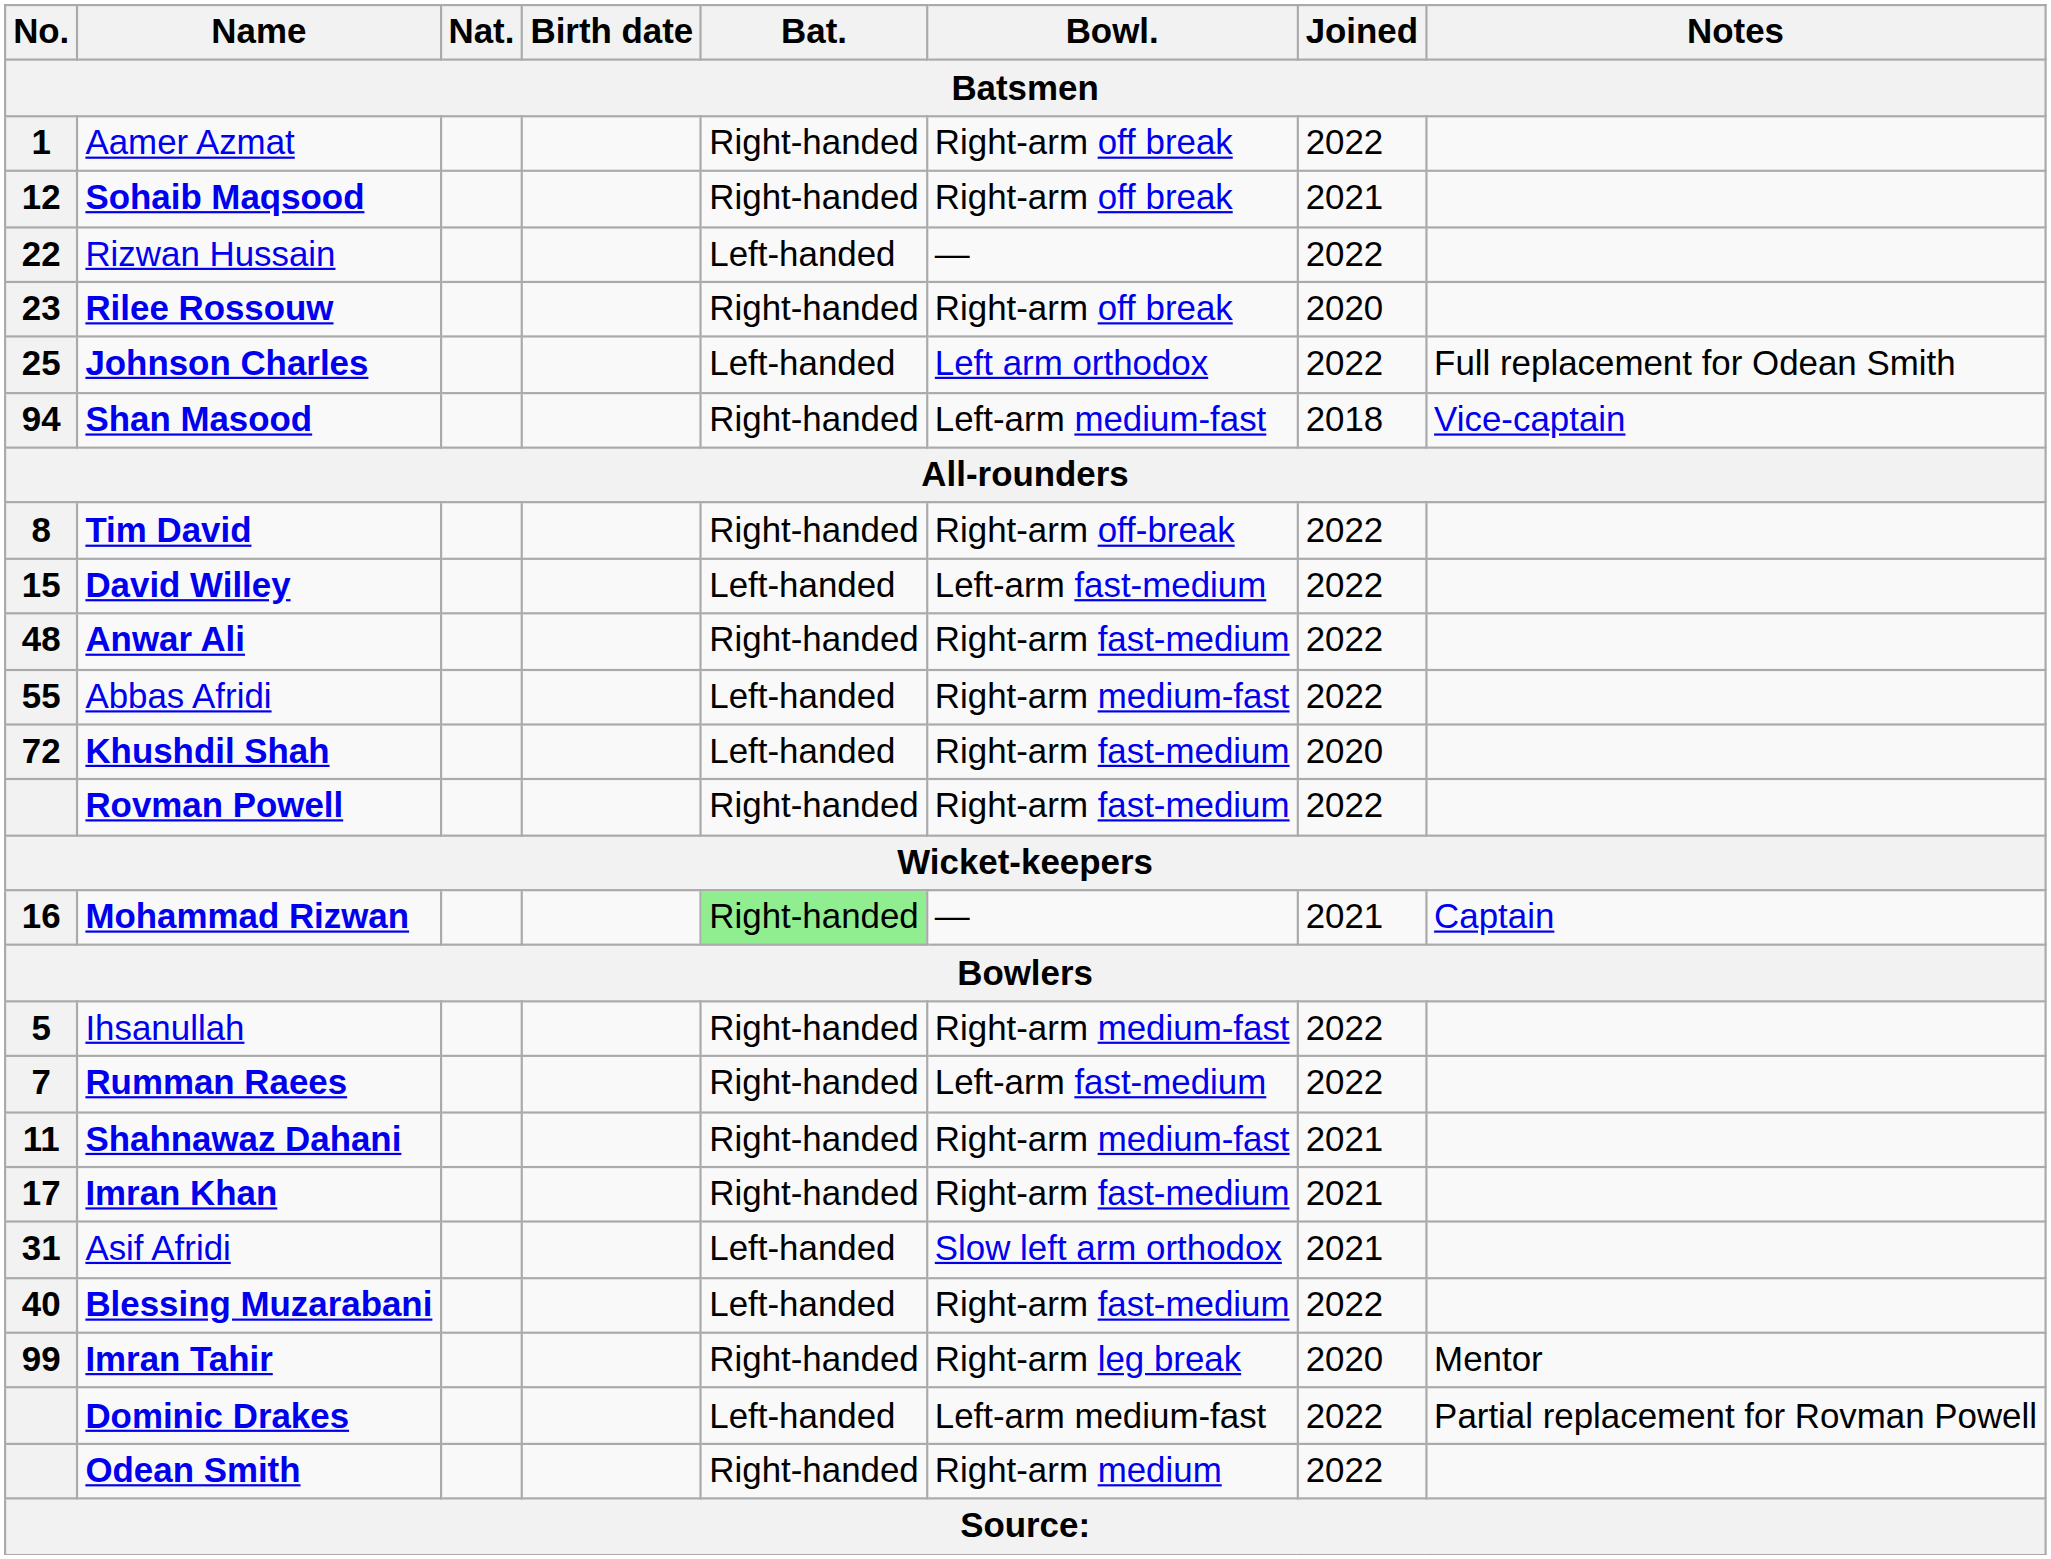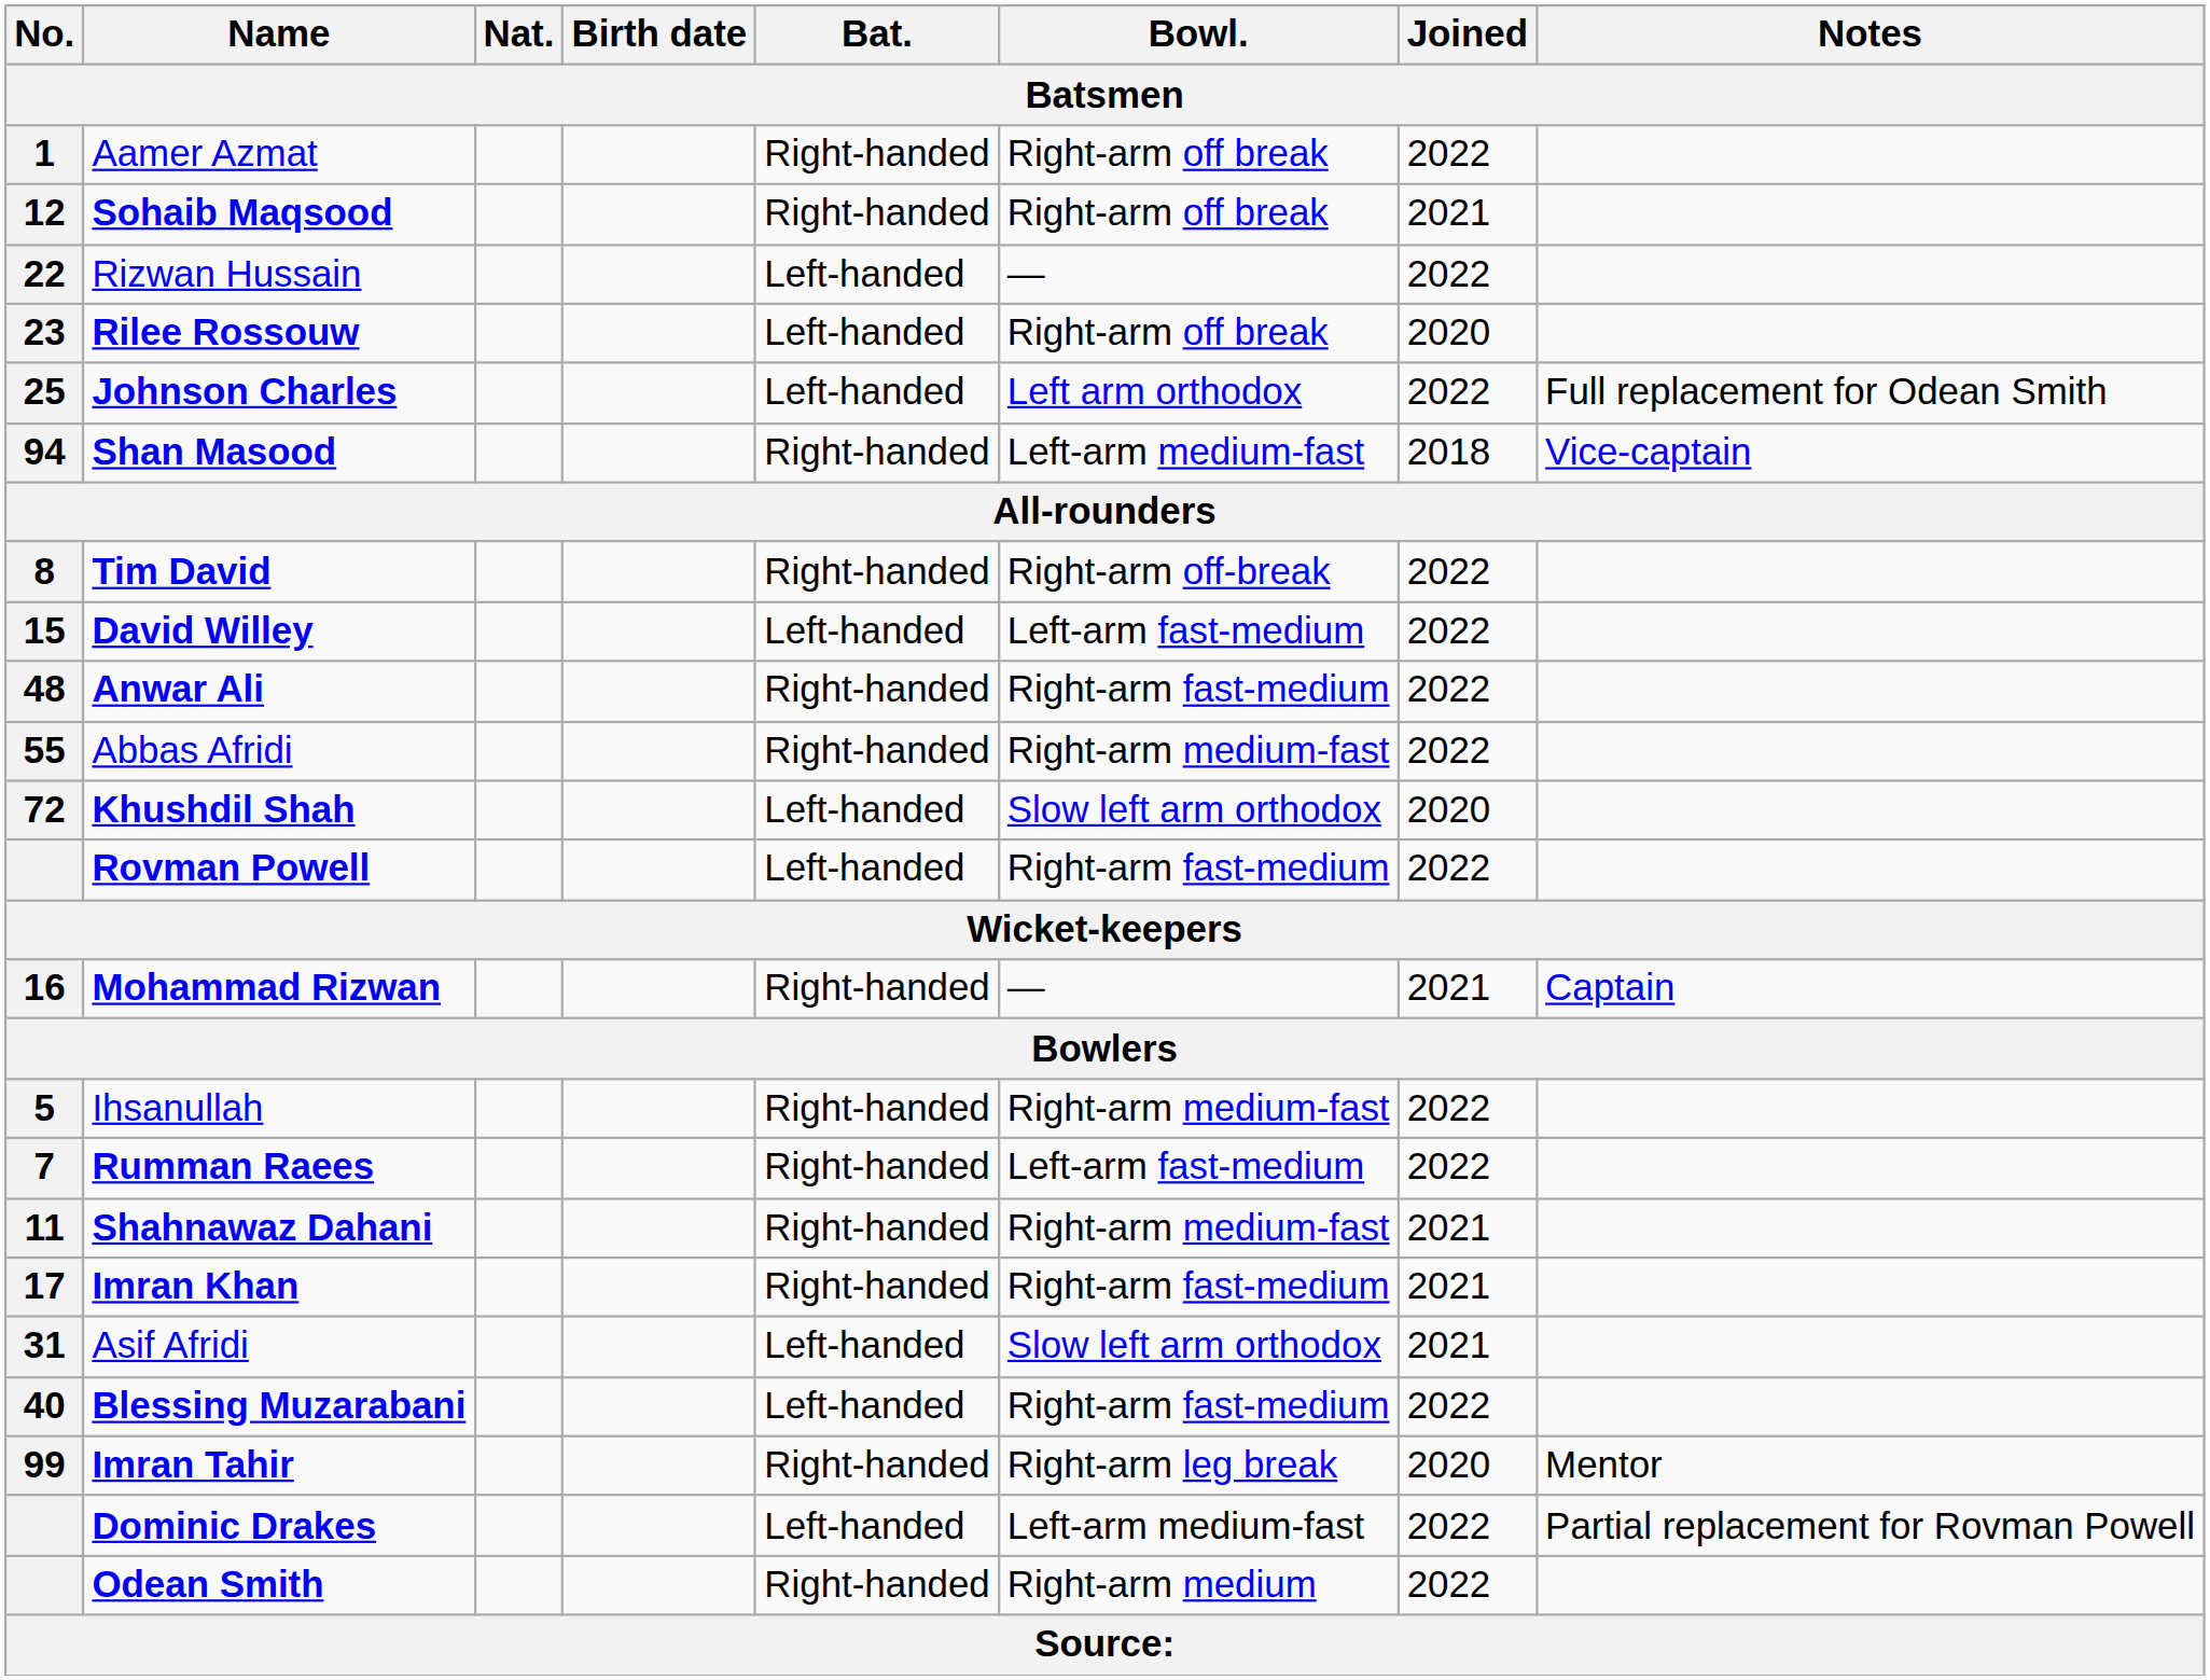Rilee Rossouw | Bat.: Right-handed -> Left-handed
Abbas Afridi | Bat.: Left-handed -> Right-handed
Khushdil Shah | Bowl.: Right-arm fast-medium -> Slow left arm orthodox
Rovman Powell | Bat.: Right-handed -> Left-handed
Mohammad Rizwan | Bat.: lightgreen background -> no background
